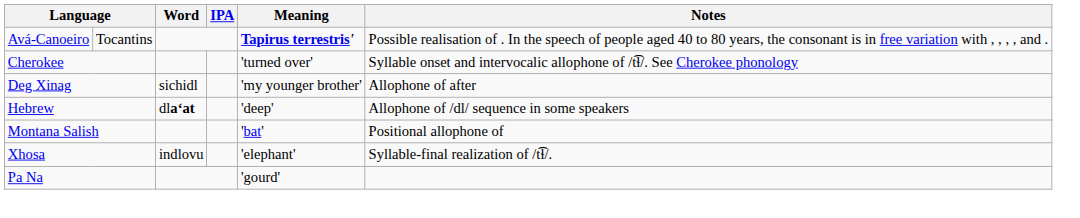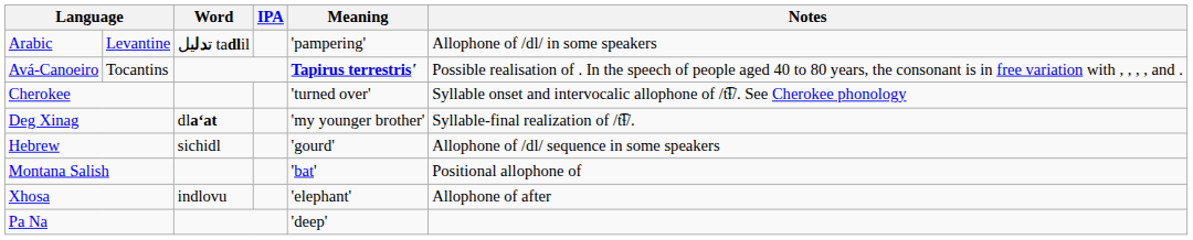+ row: Arabic | Levantine | تدليل tadlil | 'pampering' | Allophone of /dl/ in some speakers
Deg Xinag | Word: sichidl -> dlaʻat
Deg Xinag | Notes: Allophone of after -> Syllable-final realization of /t͡ɬ/.
Hebrew | Word: dlaʻat -> sichidl
Hebrew | Meaning: 'deep' -> 'gourd'
Xhosa | Notes: Syllable-final realization of /t͡ɬ/. -> Allophone of after
Pa Na | Meaning: 'gourd' -> 'deep'
